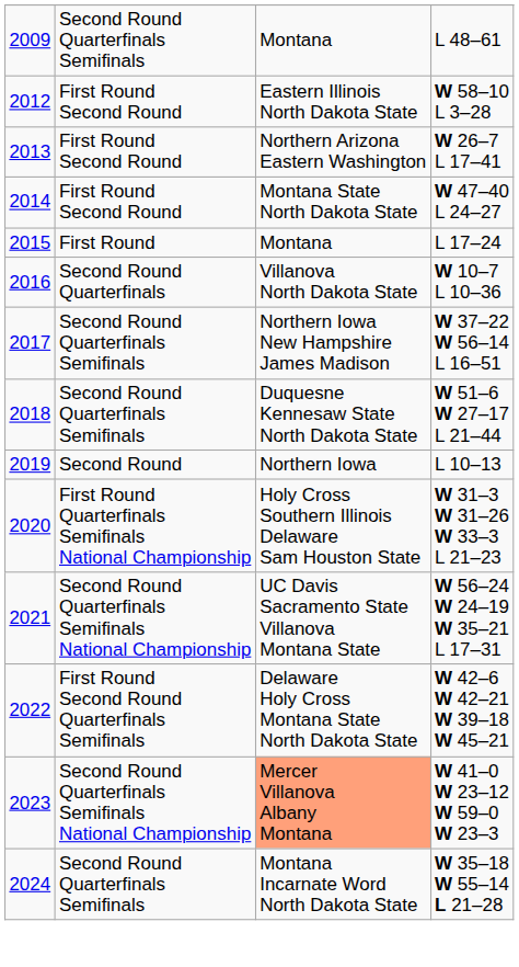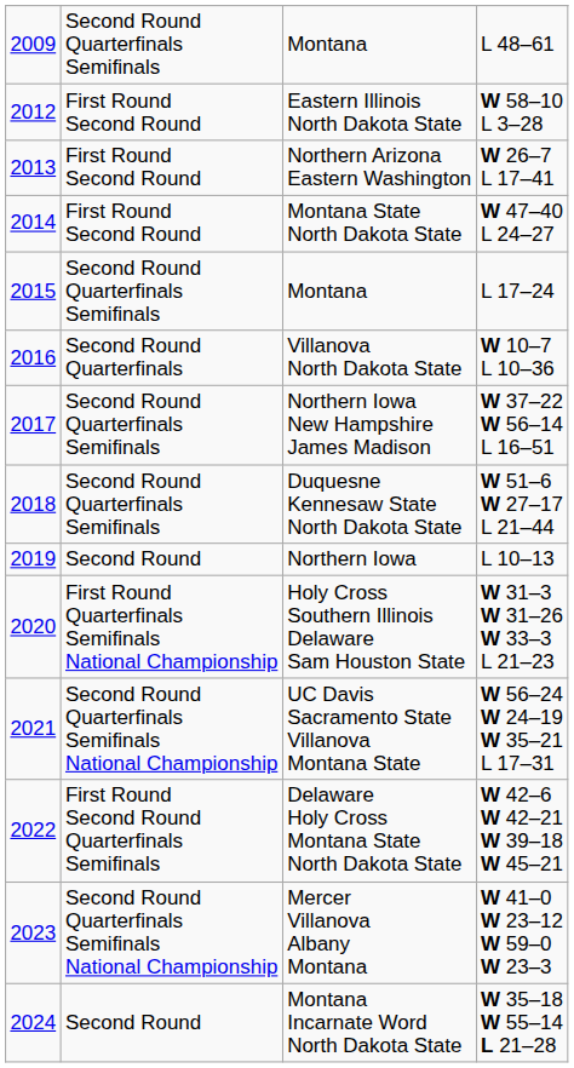L 17–24 | column 2: First Round -> Second Round Quarterfinals Semifinals
W 41–0 W 23–12 W 59–0 W 23–3 | column 3: lightsalmon background -> no background
W 35–18 W 55–14 L 21–28 | column 2: Second Round Quarterfinals Semifinals -> Second Round
